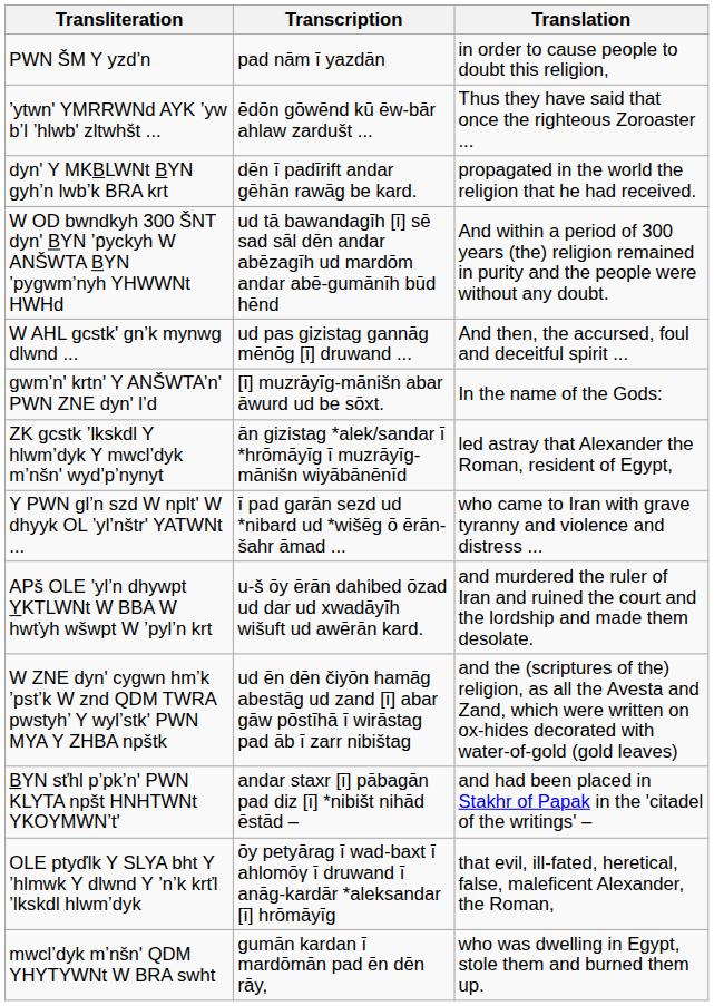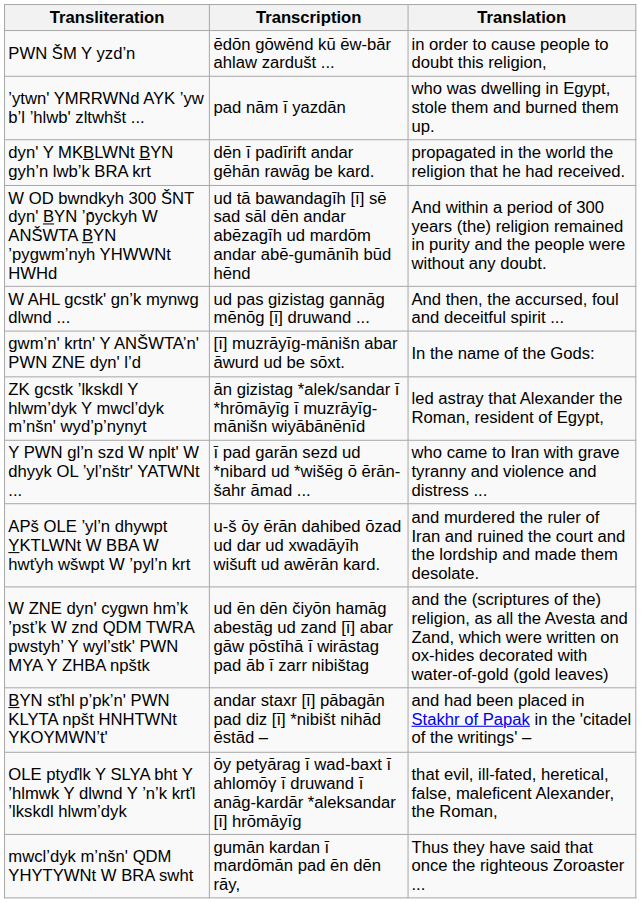PWN ŠM Y yzd’n | Transcription: pad nām ī yazdān -> ēdōn gōwēnd kū ēw-bār ahlaw zardušt ...
’ytwn' YMRRWNd AYK ’yw b’l ’hlwb' zltwhšt ... | Transcription: ēdōn gōwēnd kū ēw-bār ahlaw zardušt ... -> pad nām ī yazdān
’ytwn' YMRRWNd AYK ’yw b’l ’hlwb' zltwhšt ... | Translation: Thus they have said that once the righteous Zoroaster ... -> who was dwelling in Egypt, stole them and burned them up.
mwcl’dyk m’nšn' QDM YHYTYWNt W BRA swht | Translation: who was dwelling in Egypt, stole them and burned them up. -> Thus they have said that once the righteous Zoroaster ...
